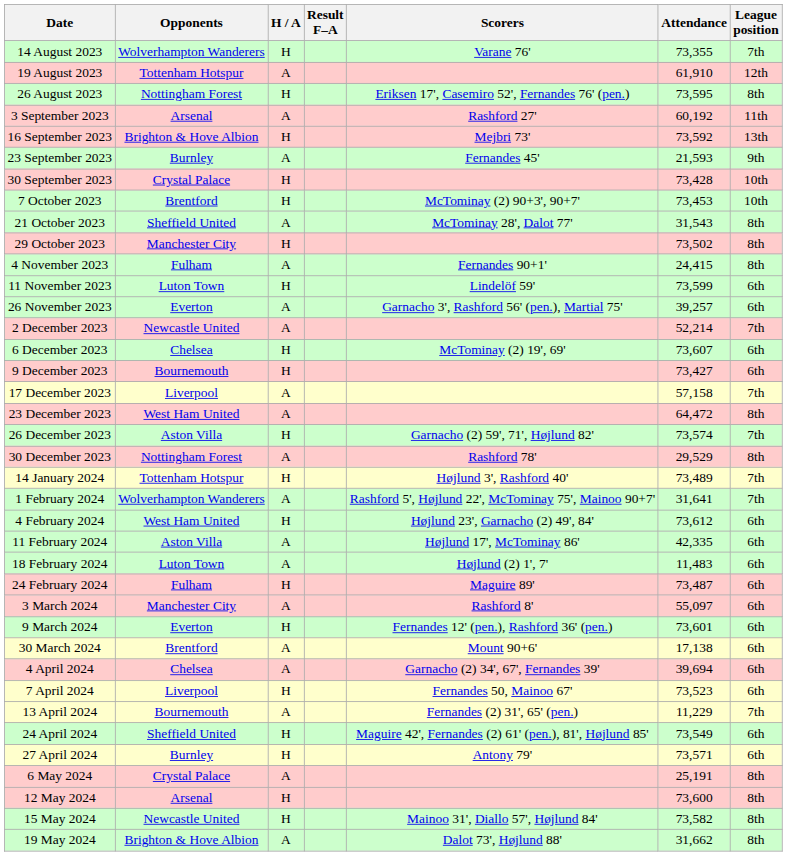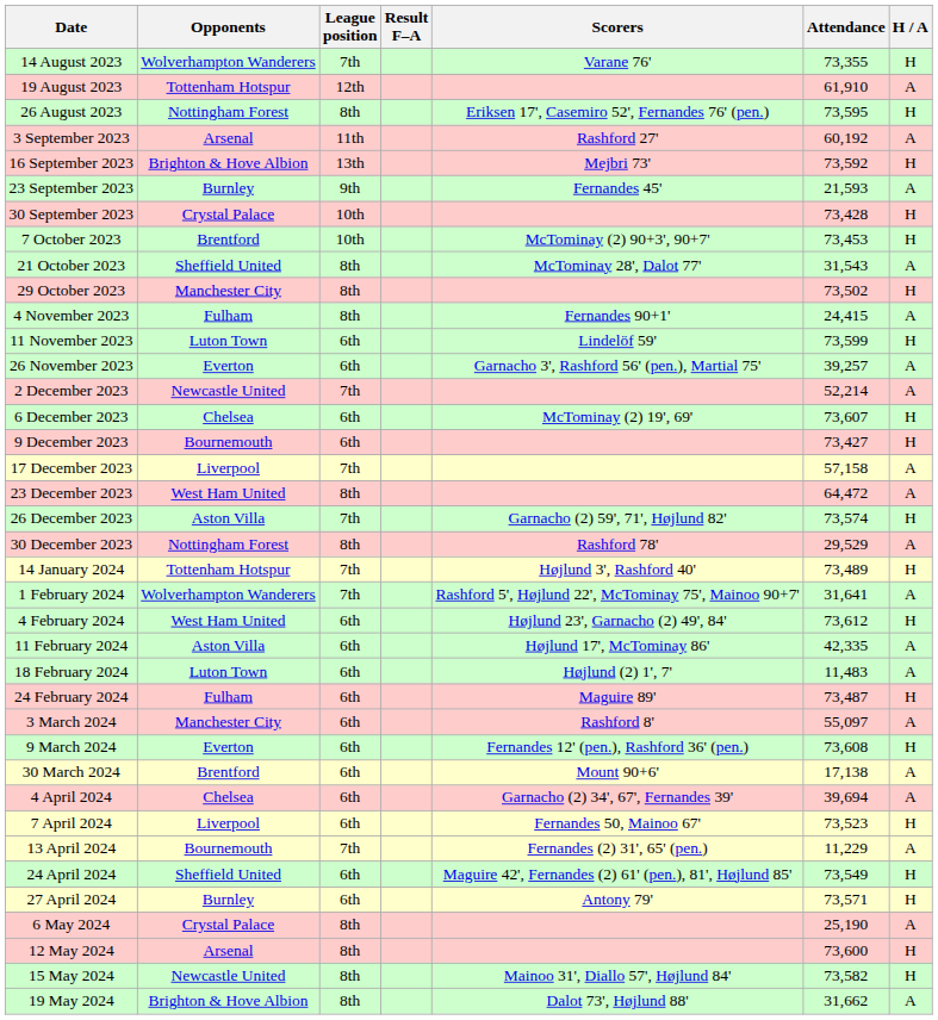columns swapped: H / A <-> League position
9 March 2024 | Attendance: 73,601 -> 73,608
6 May 2024 | Attendance: 25,191 -> 25,190
